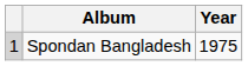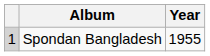Spondan Bangladesh | Year: 1975 -> 1955
